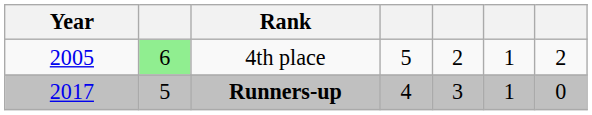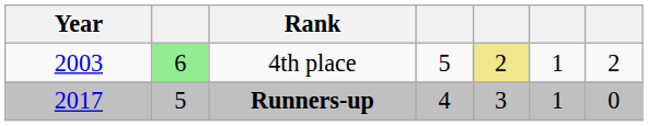4th place | Year: 2005 -> 2003
4th place | column 5: no background -> khaki background
